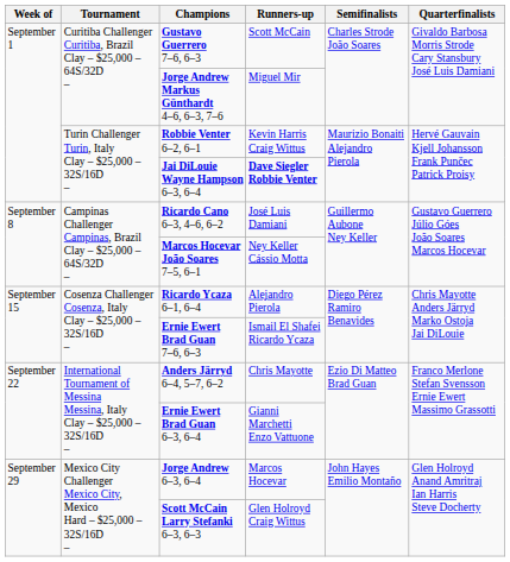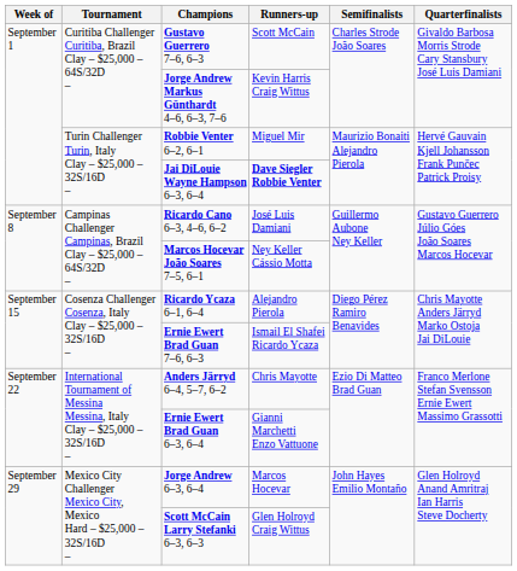Jorge Andrew Markus Günthardt 4–6, 6–3, 7–6 | Runners-up: Miguel Mir -> Kevin Harris Craig Wittus
Robbie Venter 6–2, 6–1 | Runners-up: Kevin Harris Craig Wittus -> Miguel Mir
